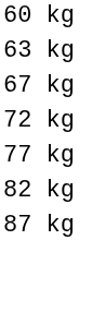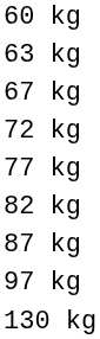+ row: 97 kg
+ row: 130 kg
